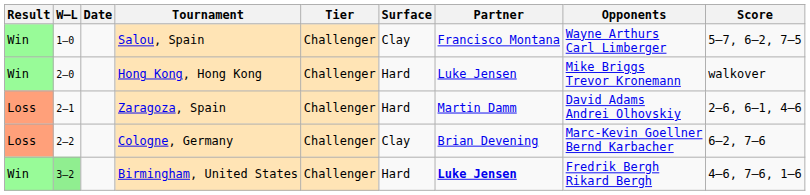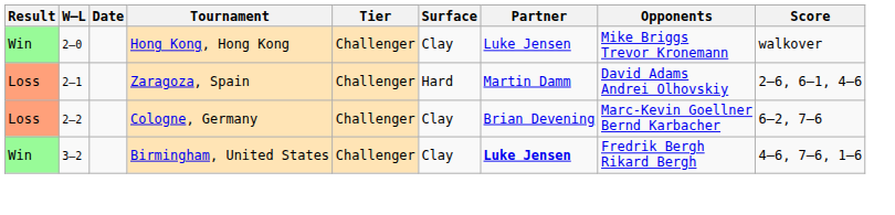- row: Win | 1–0 | Salou, Spain | Challenger | Clay | Francisco Montana | Wayne Arthurs Carl Limberger | 5–7, 6–2, 7–5
Hong Kong, Hong Kong | Surface: Hard -> Clay
Birmingham, United States | W–L: lightgreen background -> no background
Birmingham, United States | Surface: Hard -> Clay
